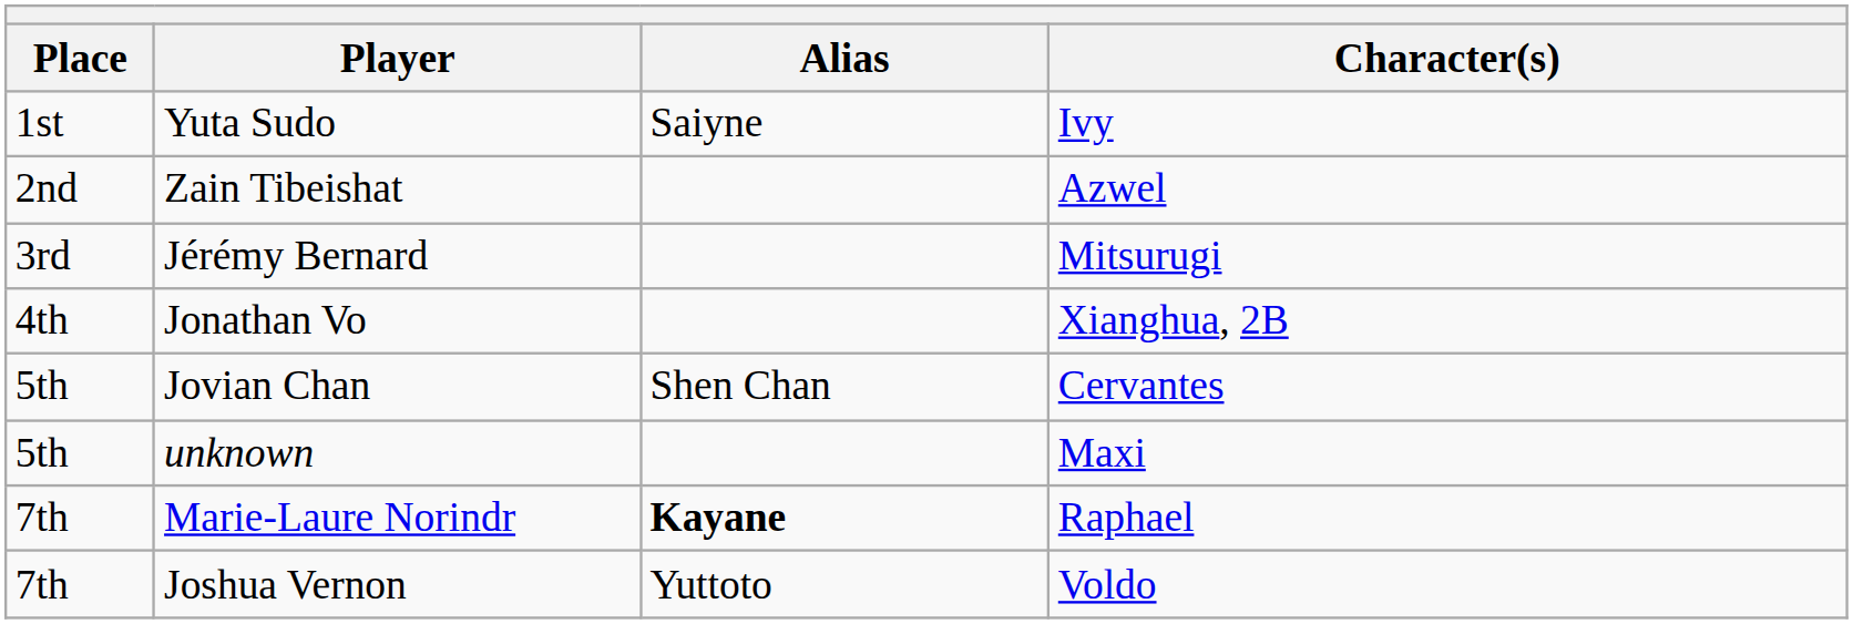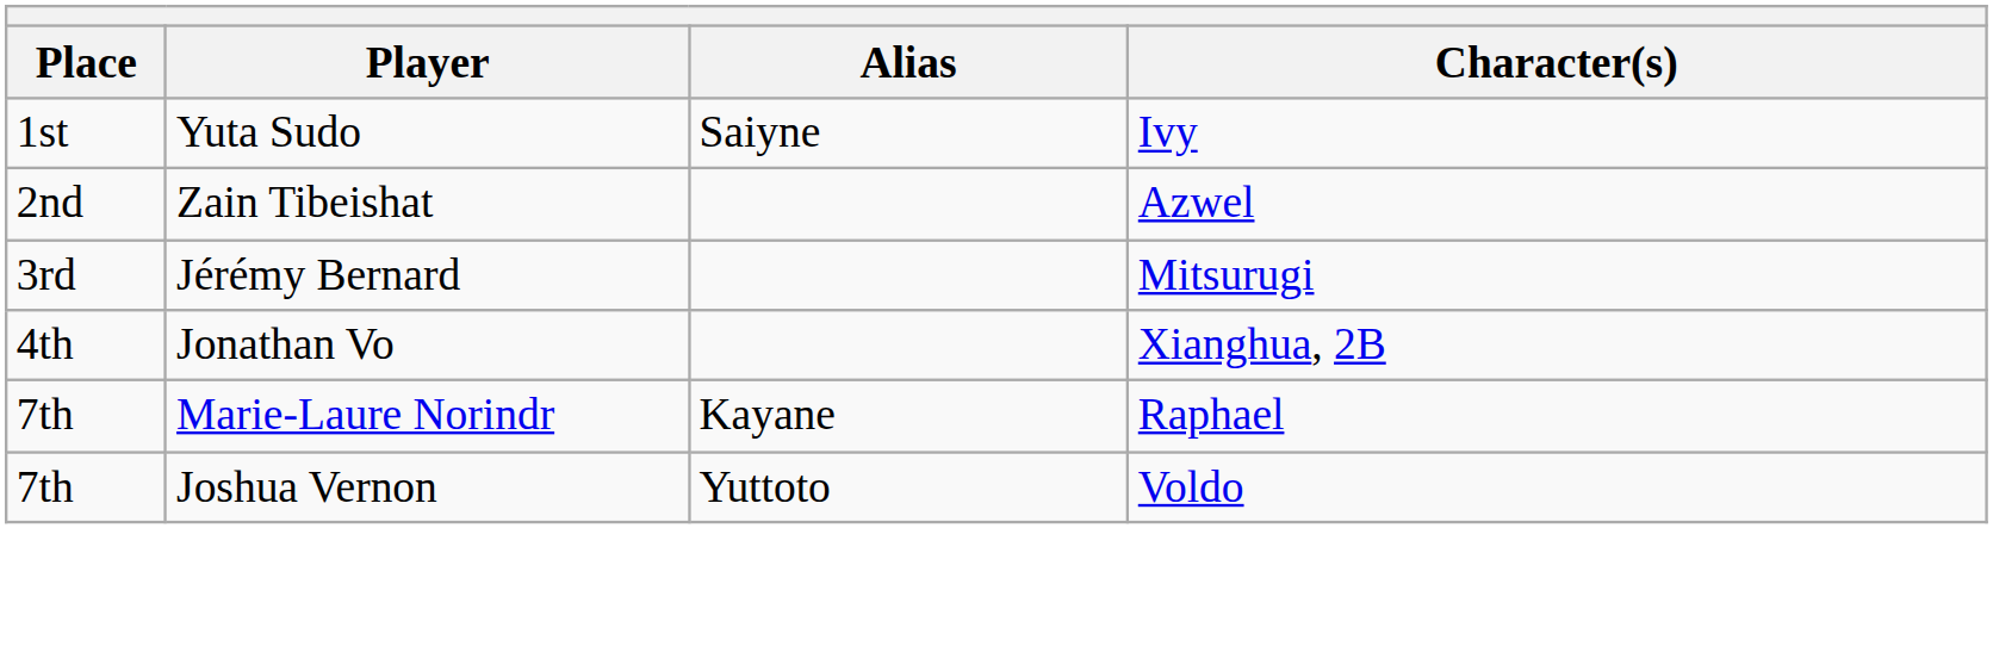- row: 5th | Jovian Chan | Shen Chan | Cervantes
- row: 5th | unknown | Maxi
Marie-Laure Norindr | Alias: bold -> normal
